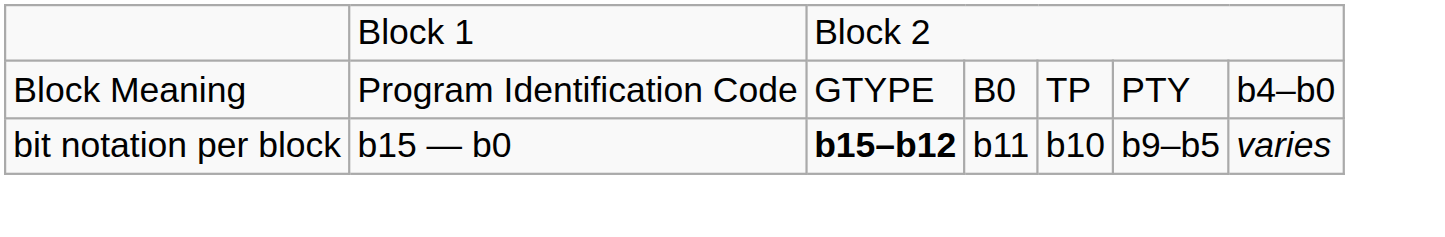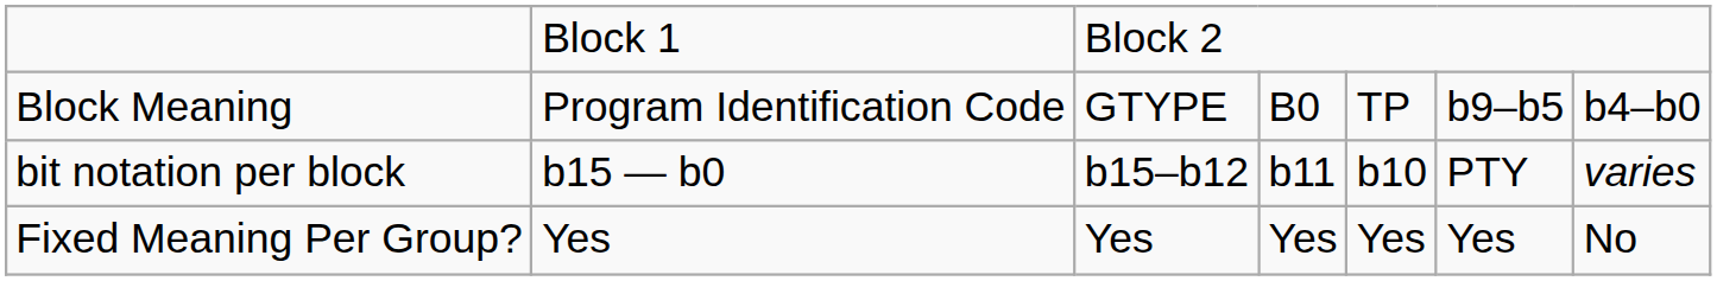Block Meaning | column 6: PTY -> b9–b5
bit notation per block | column 3: bold -> normal
bit notation per block | column 6: b9–b5 -> PTY
+ row: Fixed Meaning Per Group? | Yes | Yes | Yes | Yes | Yes | No
